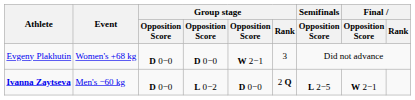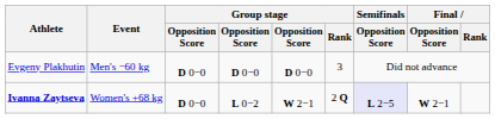Evgeny Plakhutin | Event: Women's +68 kg -> Men's −60 kg
Evgeny Plakhutin | column 5: W 2−1 -> D 0−0
Ivanna Zaytseva | Event: Men's −60 kg -> Women's +68 kg
Ivanna Zaytseva | column 5: D 0−0 -> W 2−1
Ivanna Zaytseva | Semifinals / Opposition Score: no background -> lavender background
